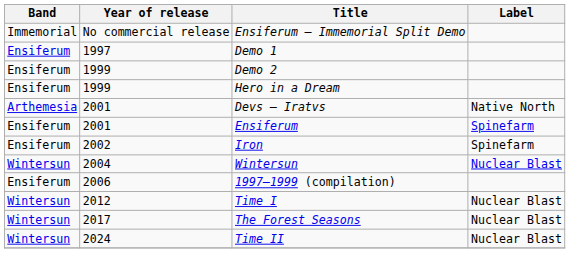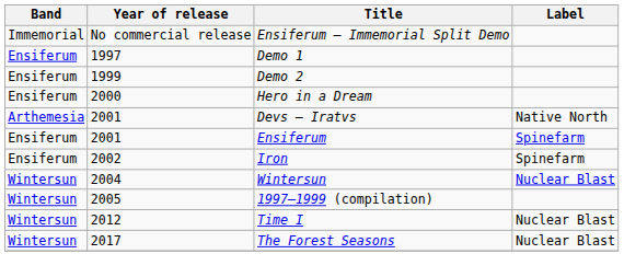Hero in a Dream | Year of release: 1999 -> 2000
1997–1999 (compilation) | Band: Ensiferum -> Wintersun
1997–1999 (compilation) | Year of release: 2006 -> 2005
- row: Wintersun | 2024 | Time II | Nuclear Blast
